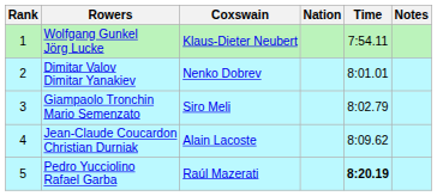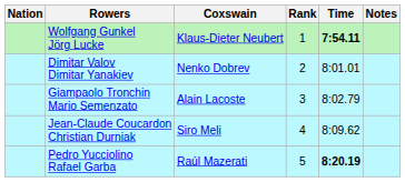columns swapped: Rank <-> Nation
Wolfgang Gunkel Jörg Lucke | Time: normal -> bold
Giampaolo Tronchin Mario Semenzato | Coxswain: Siro Meli -> Alain Lacoste
Jean-Claude Coucardon Christian Durniak | Coxswain: Alain Lacoste -> Siro Meli
